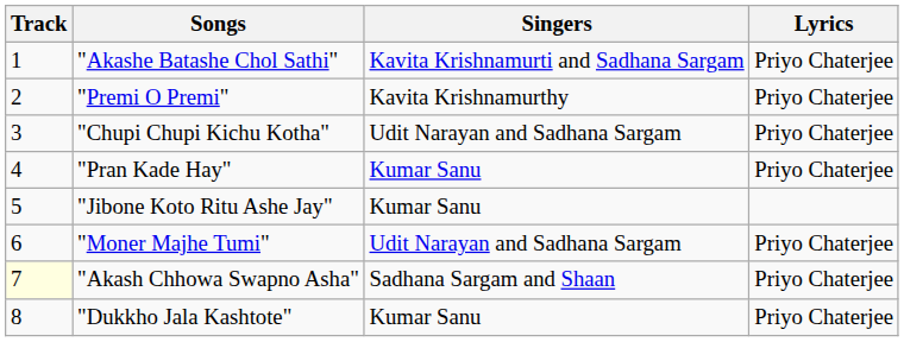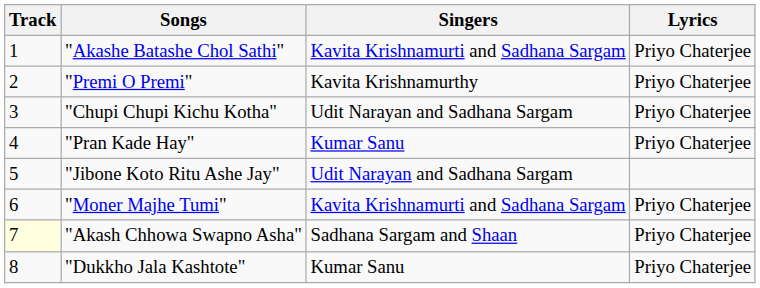"Jibone Koto Ritu Ashe Jay" | Singers: Kumar Sanu -> Udit Narayan and Sadhana Sargam
"Moner Majhe Tumi" | Singers: Udit Narayan and Sadhana Sargam -> Kavita Krishnamurti and Sadhana Sargam
